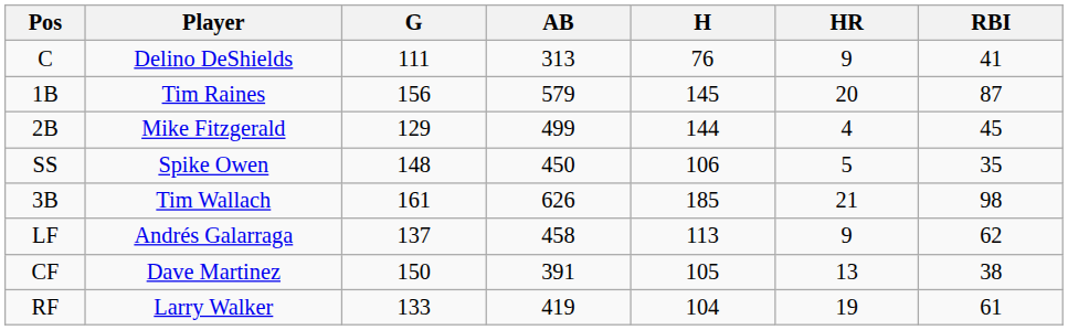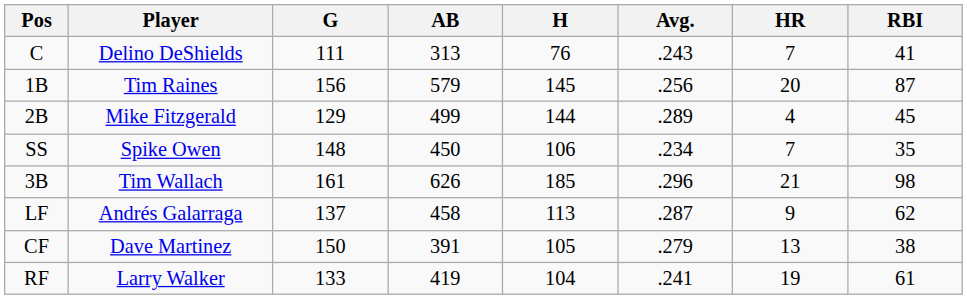+ column: Avg. | .243 | .256 | .289 | .234 | .296 | .287 | .279 | .241
C | HR: 9 -> 7
SS | HR: 5 -> 7
